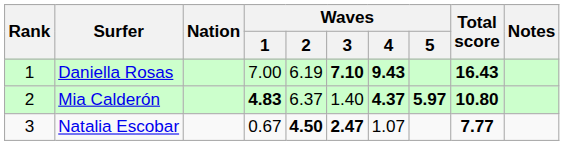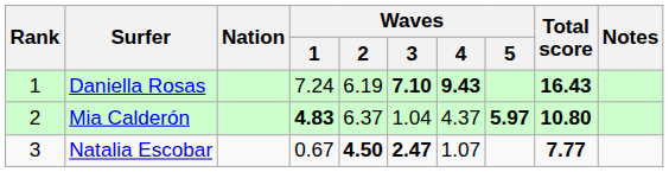Daniella Rosas | Waves / 1: 7.00 -> 7.24
Mia Calderón | Waves / 3: 1.40 -> 1.04
Mia Calderón | Waves / 4: bold -> normal
